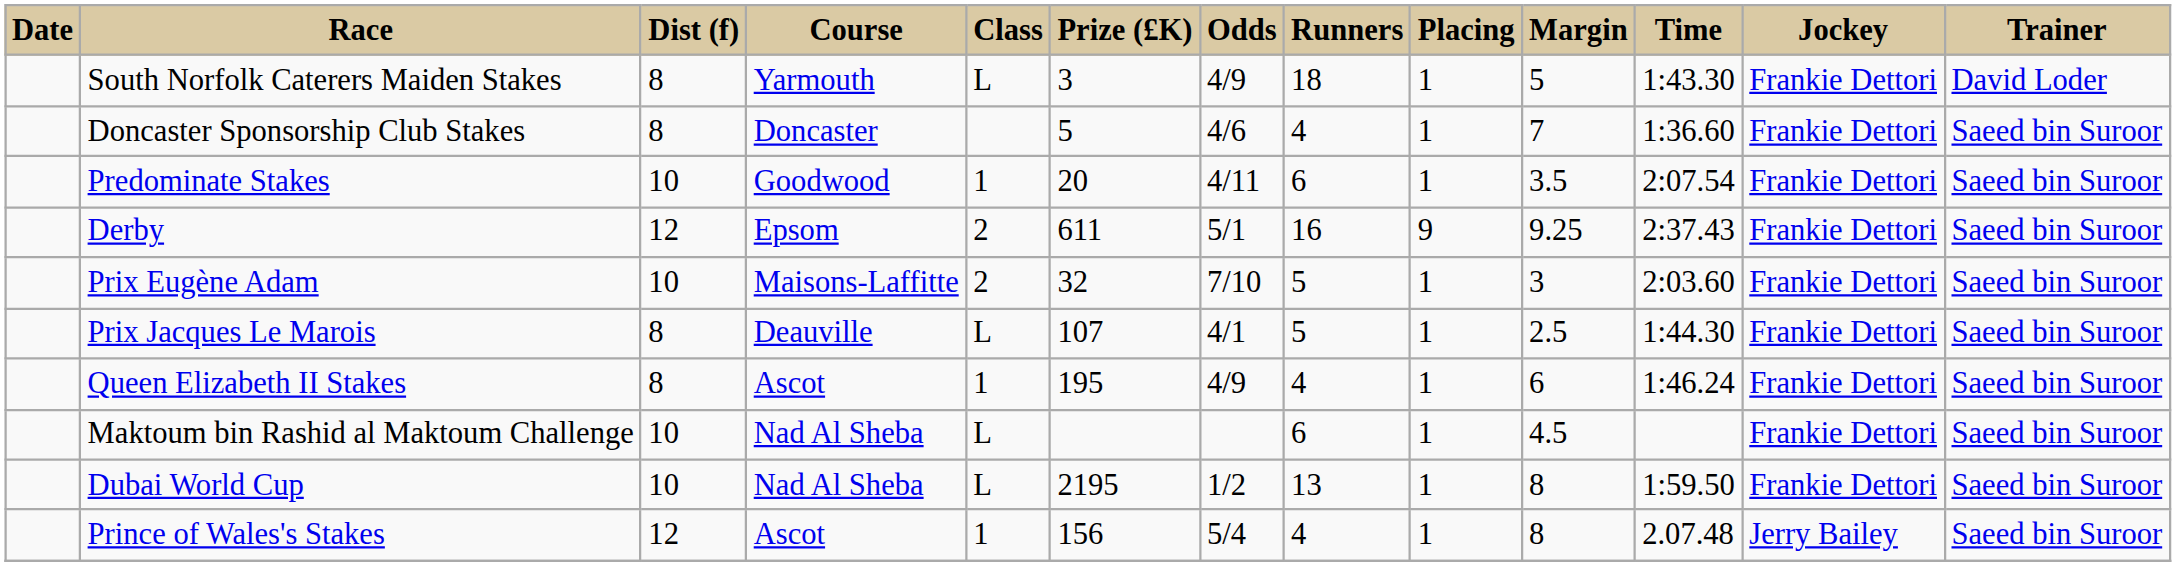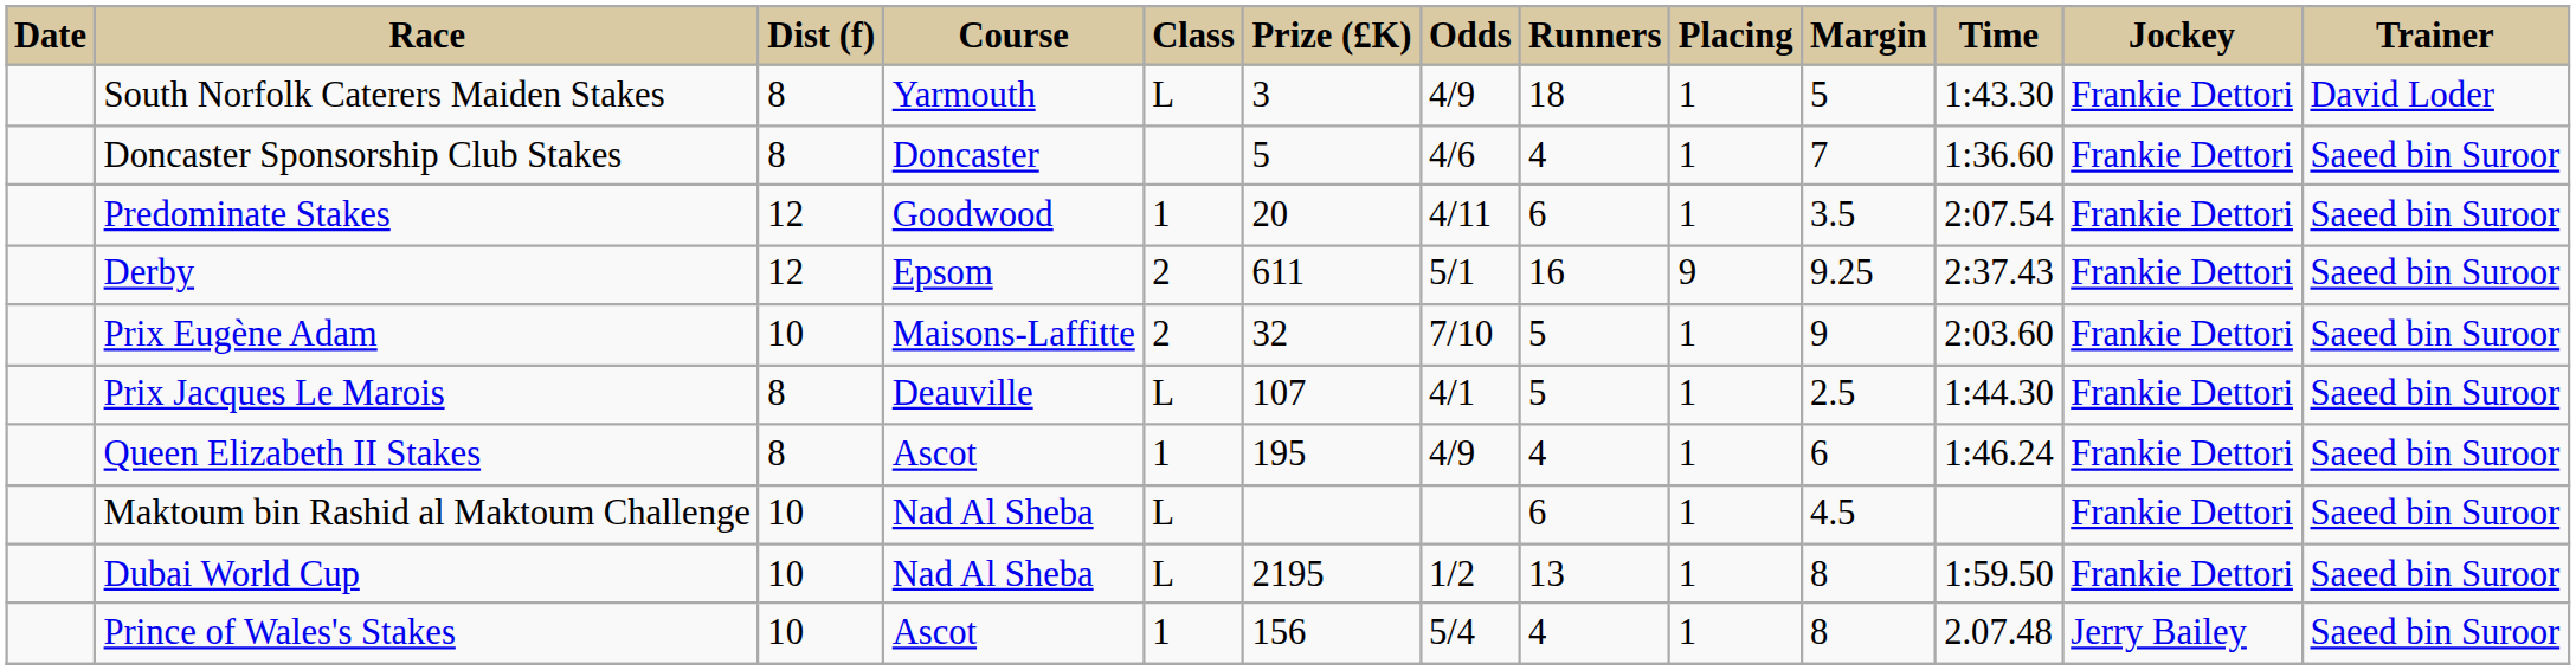Predominate Stakes | Dist (f): 10 -> 12
Prix Eugène Adam | Margin: 3 -> 9
Prince of Wales's Stakes | Dist (f): 12 -> 10
